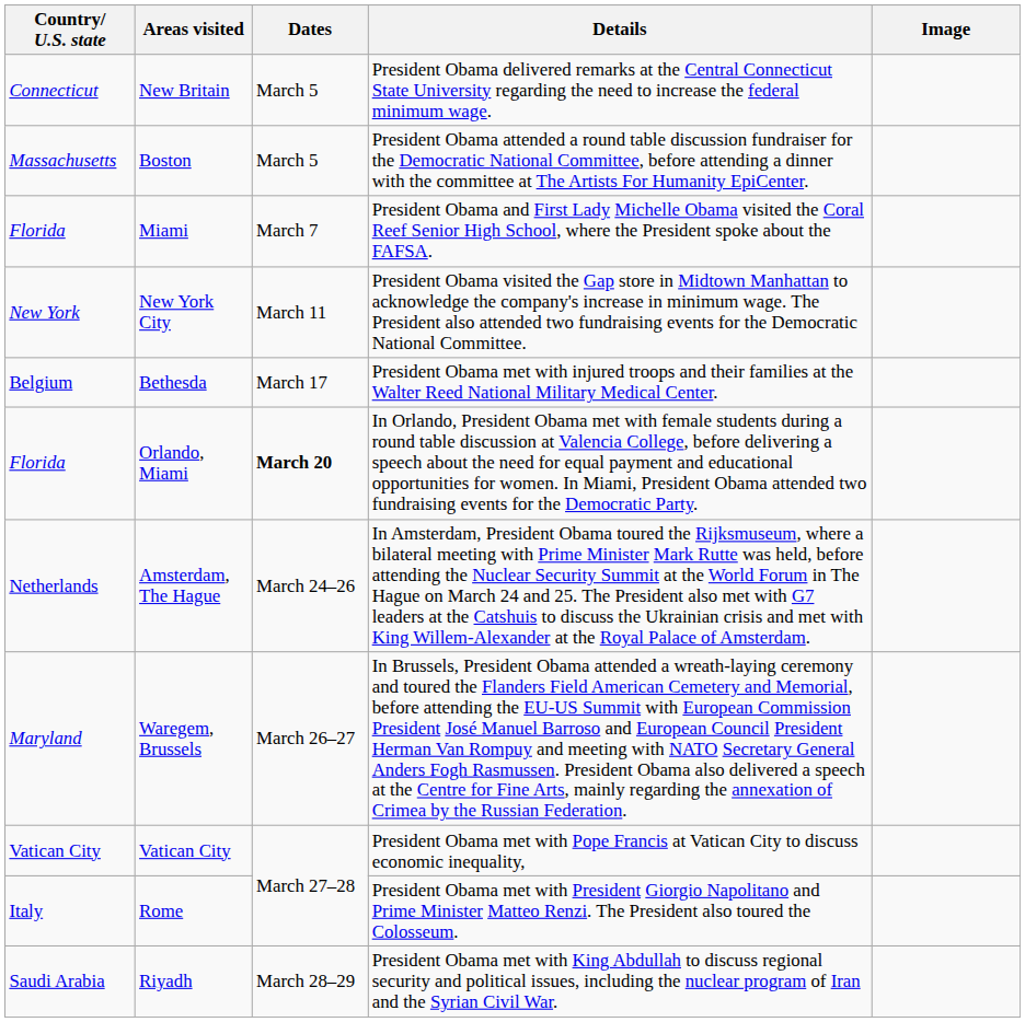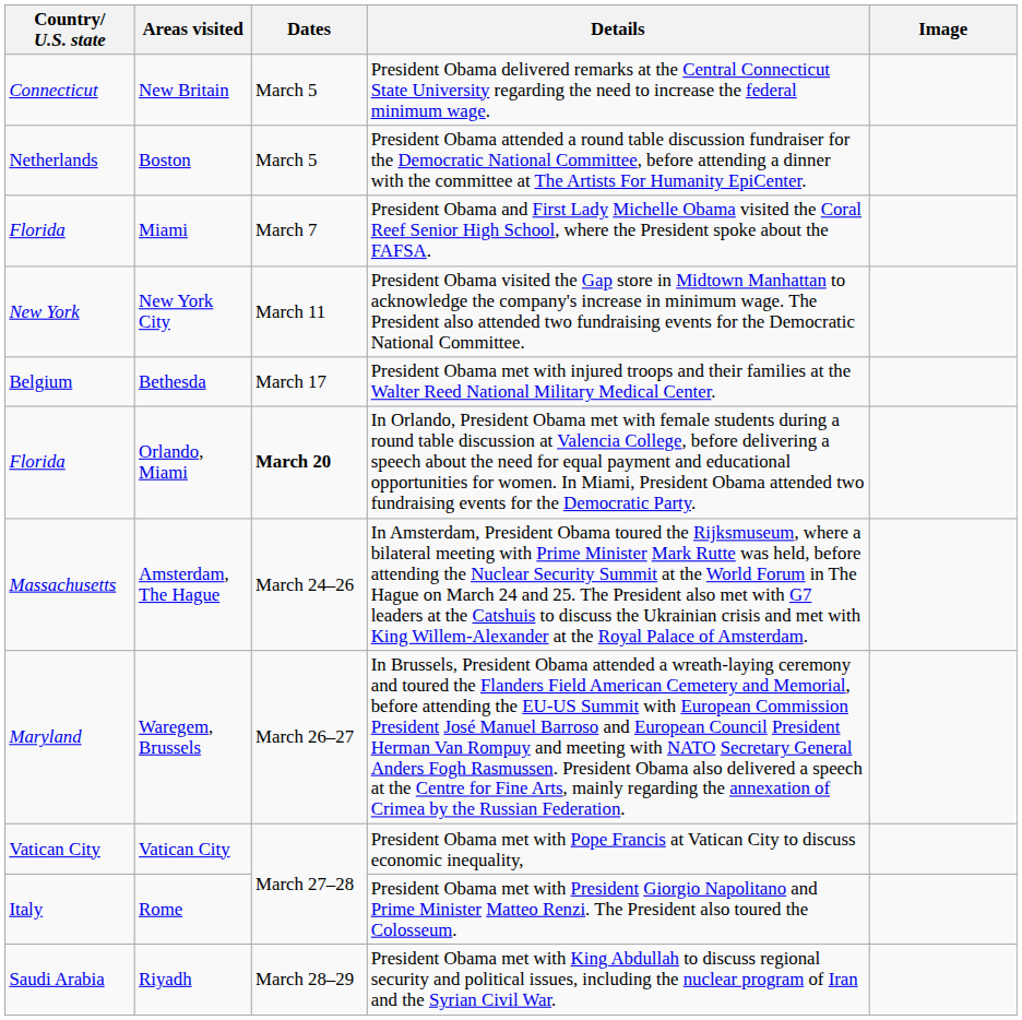Boston | Country/ U.S. state: Massachusetts -> Netherlands
Amsterdam, The Hague | Country/ U.S. state: Netherlands -> Massachusetts
